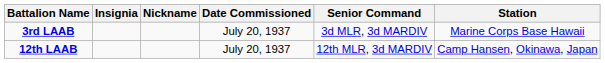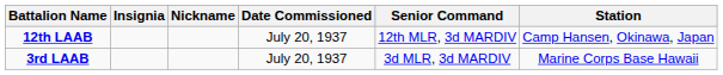rows swapped: 3rd LAAB <-> 12th LAAB
